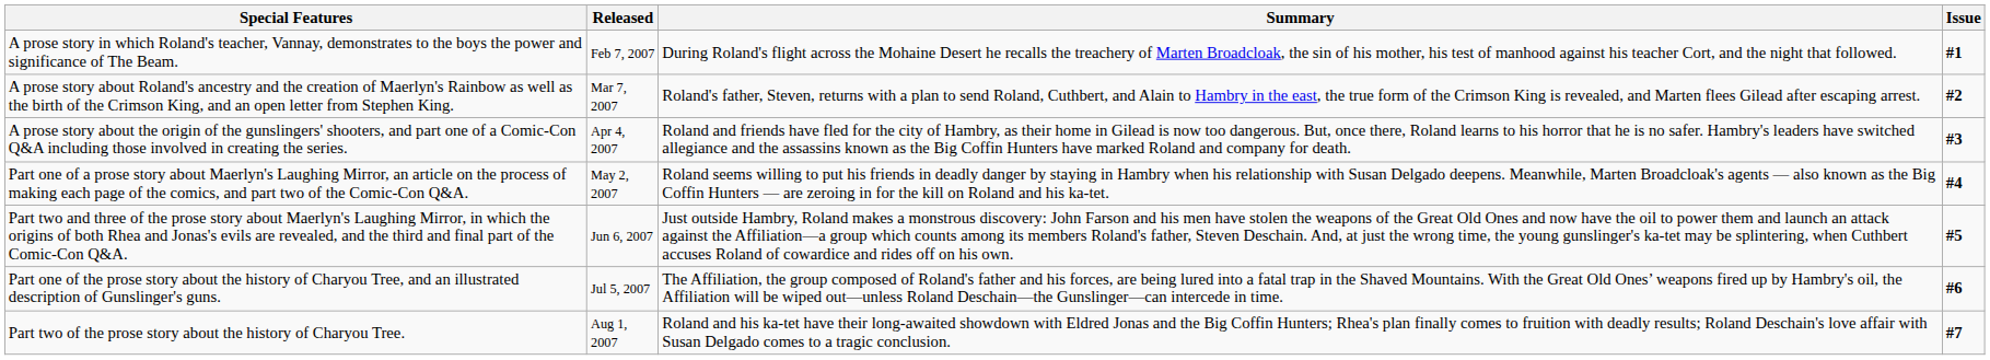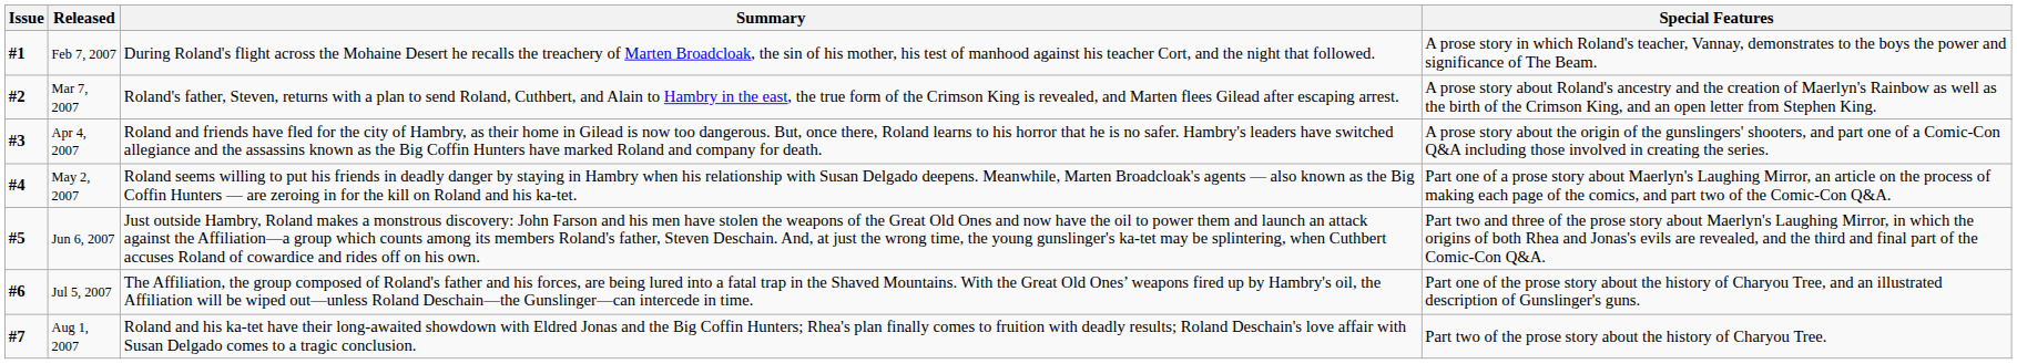columns swapped: Issue <-> Special Features
